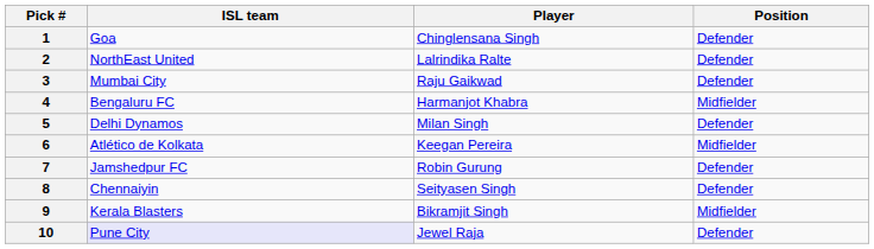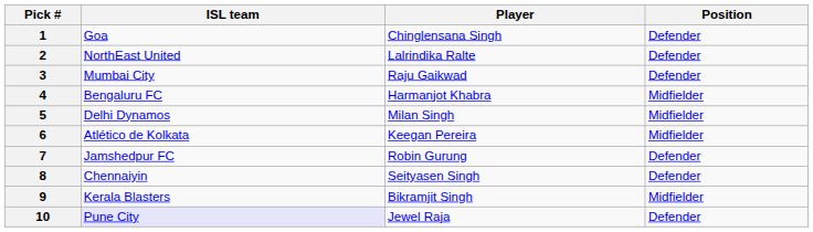5 | Position: Defender -> Midfielder
